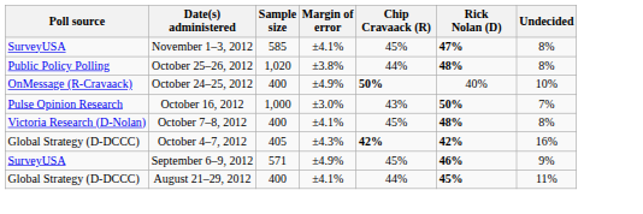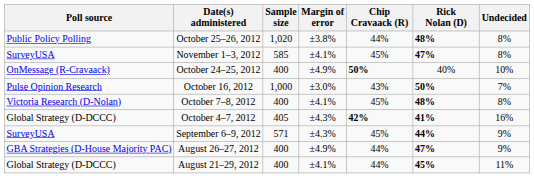rows swapped: November 1–3, 2012 <-> October 25–26, 2012
October 4–7, 2012 | Rick Nolan (D): 42% -> 41%
September 6–9, 2012 | Margin of error: ±4.9% -> ±4.3%
September 6–9, 2012 | Rick Nolan (D): 46% -> 44%
+ row: GBA Strategies (D-House Majority PAC) | August 26–27, 2012 | 400 | ±4.9% | 44% | 47% | 9%
